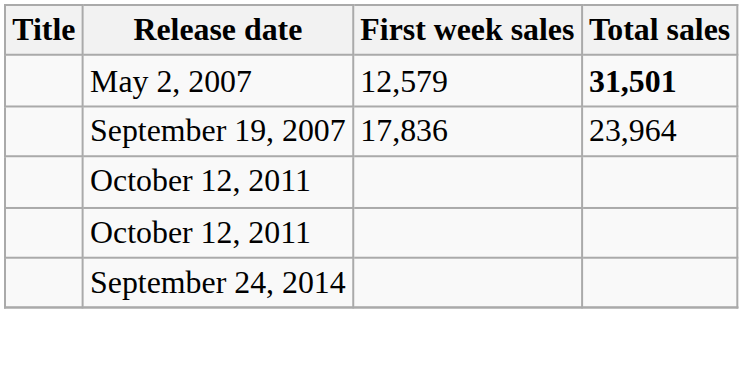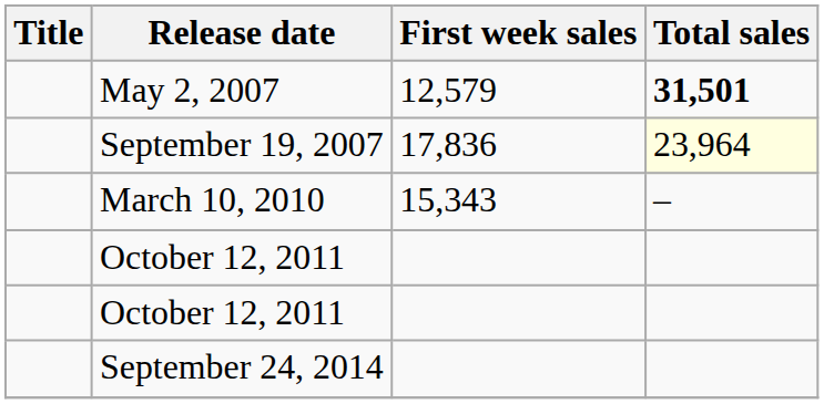September 19, 2007 | Total sales: no background -> lightyellow background
+ row: March 10, 2010 | 15,343 | –
